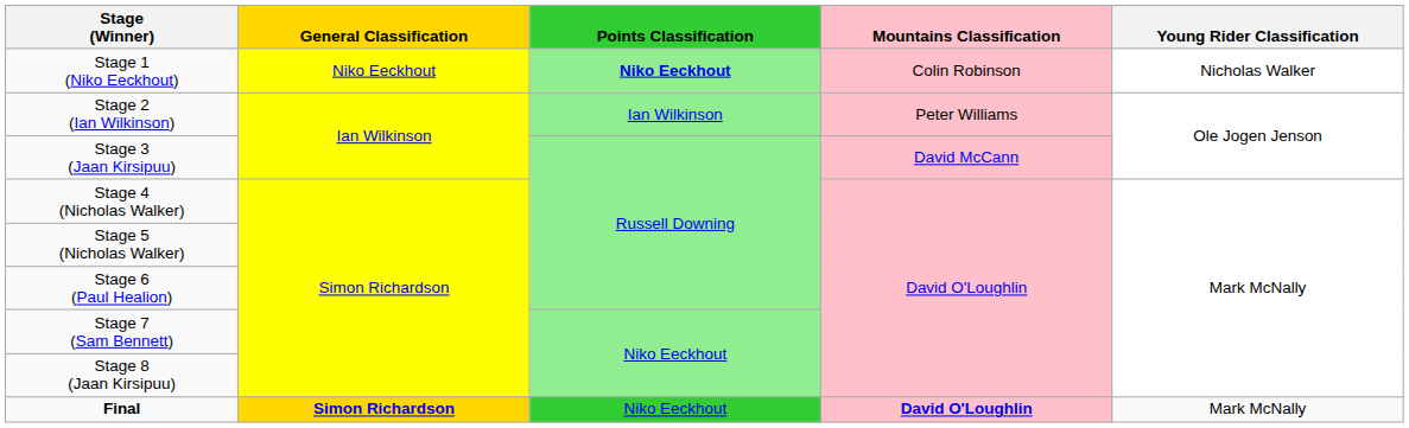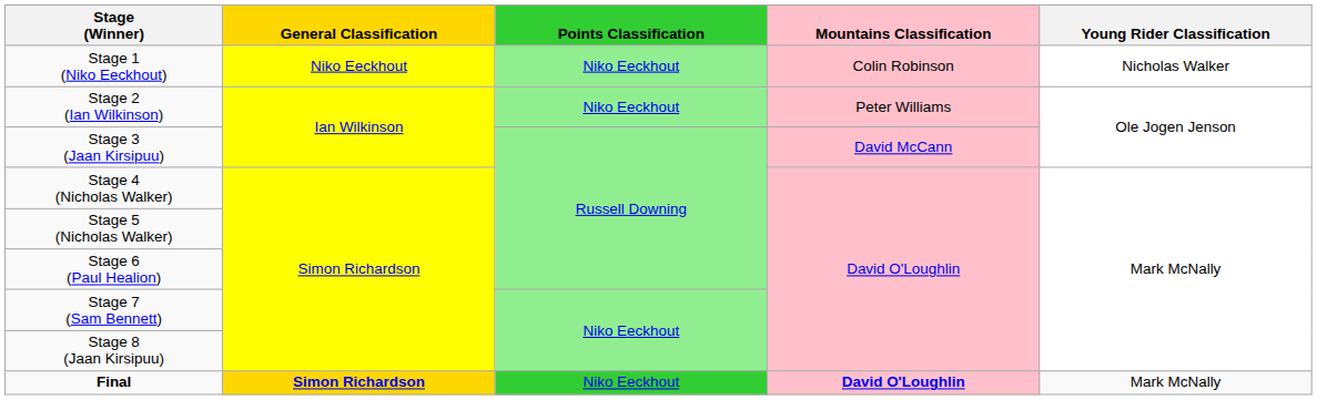Stage 1 (Niko Eeckhout) | Points Classification: bold -> normal
Stage 2 (Ian Wilkinson) | Points Classification: Ian Wilkinson -> Niko Eeckhout
